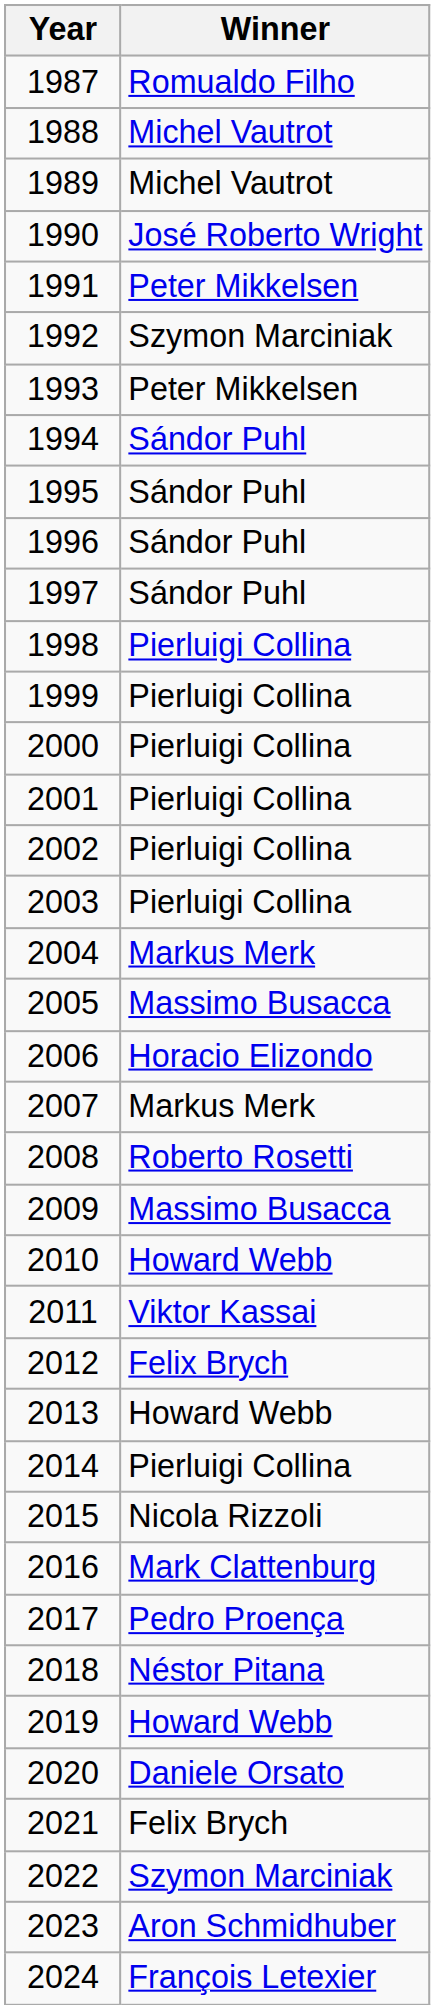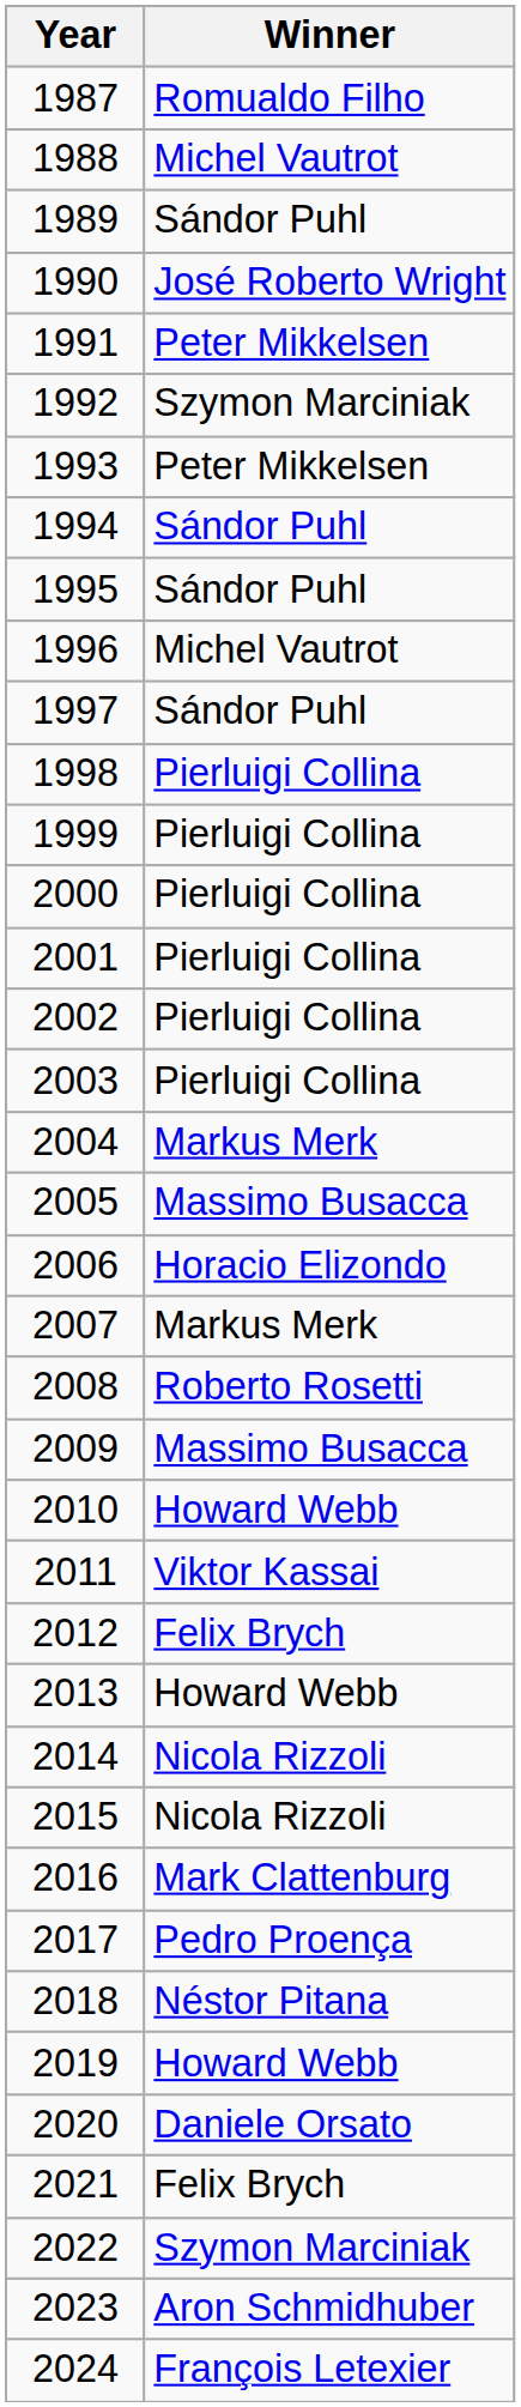1989 | Winner: Michel Vautrot -> Sándor Puhl
1996 | Winner: Sándor Puhl -> Michel Vautrot
2014 | Winner: Pierluigi Collina -> Nicola Rizzoli
